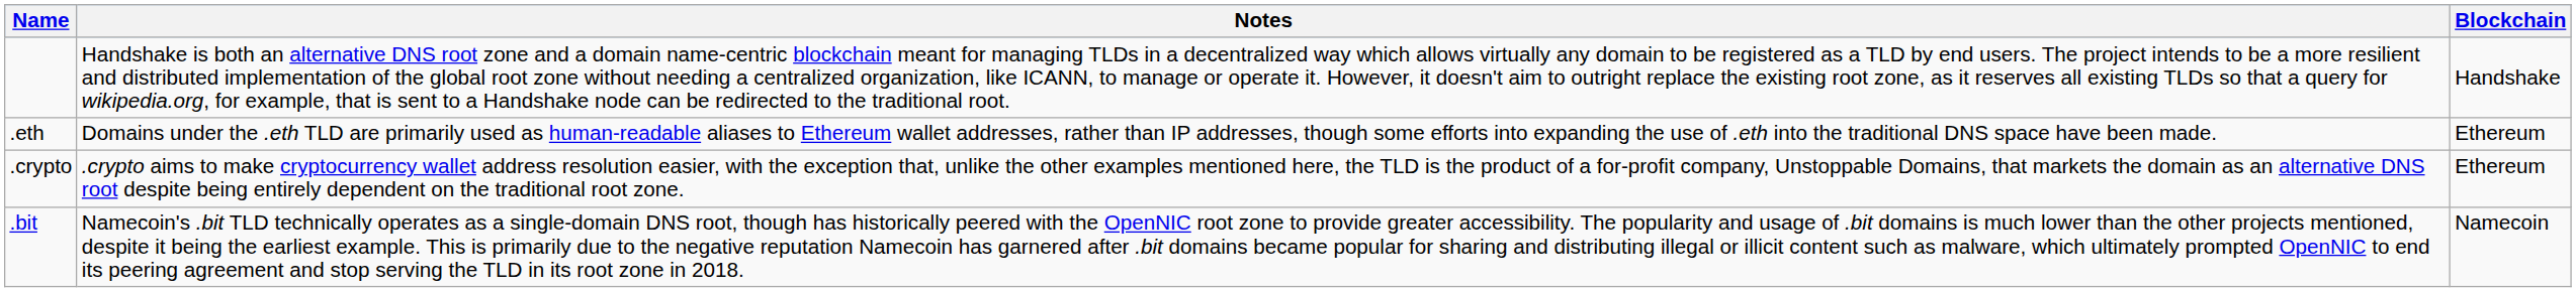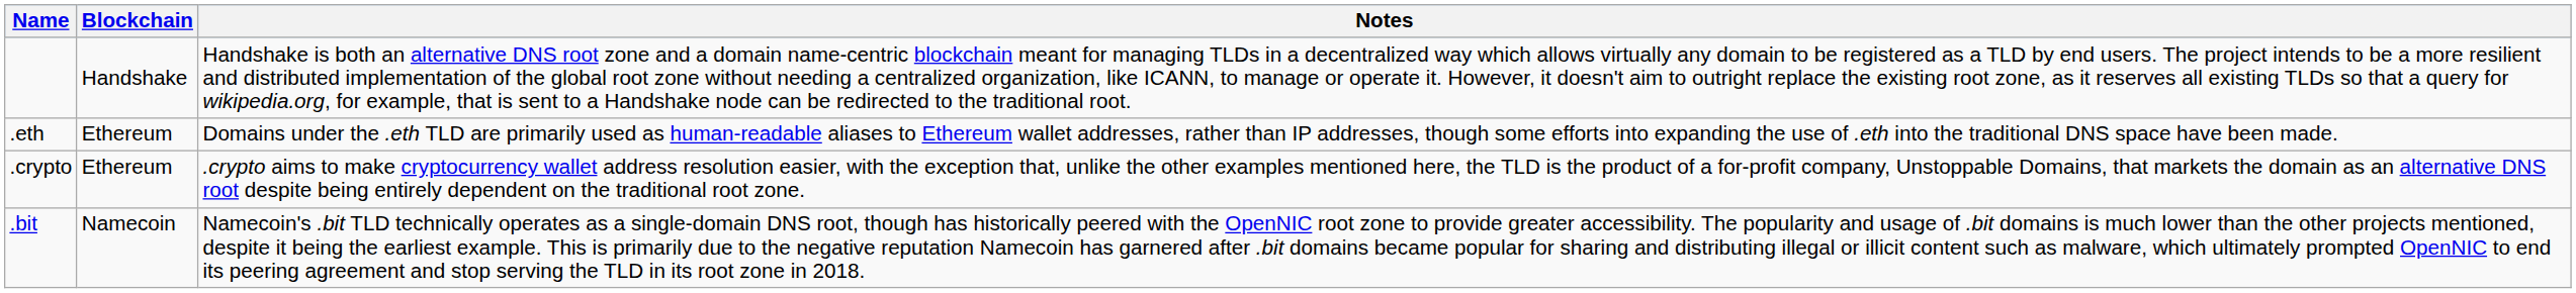columns swapped: Blockchain <-> Notes
